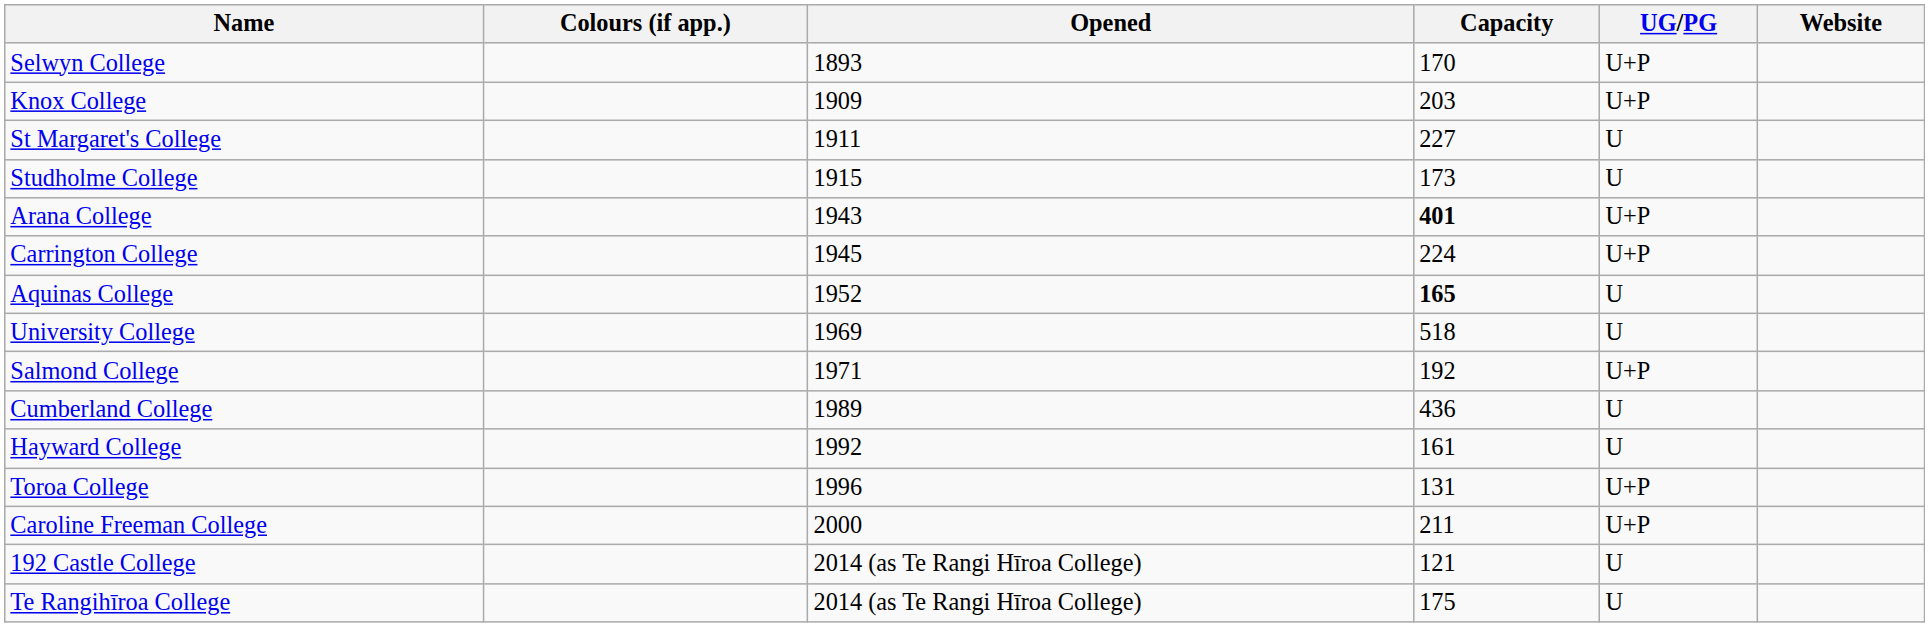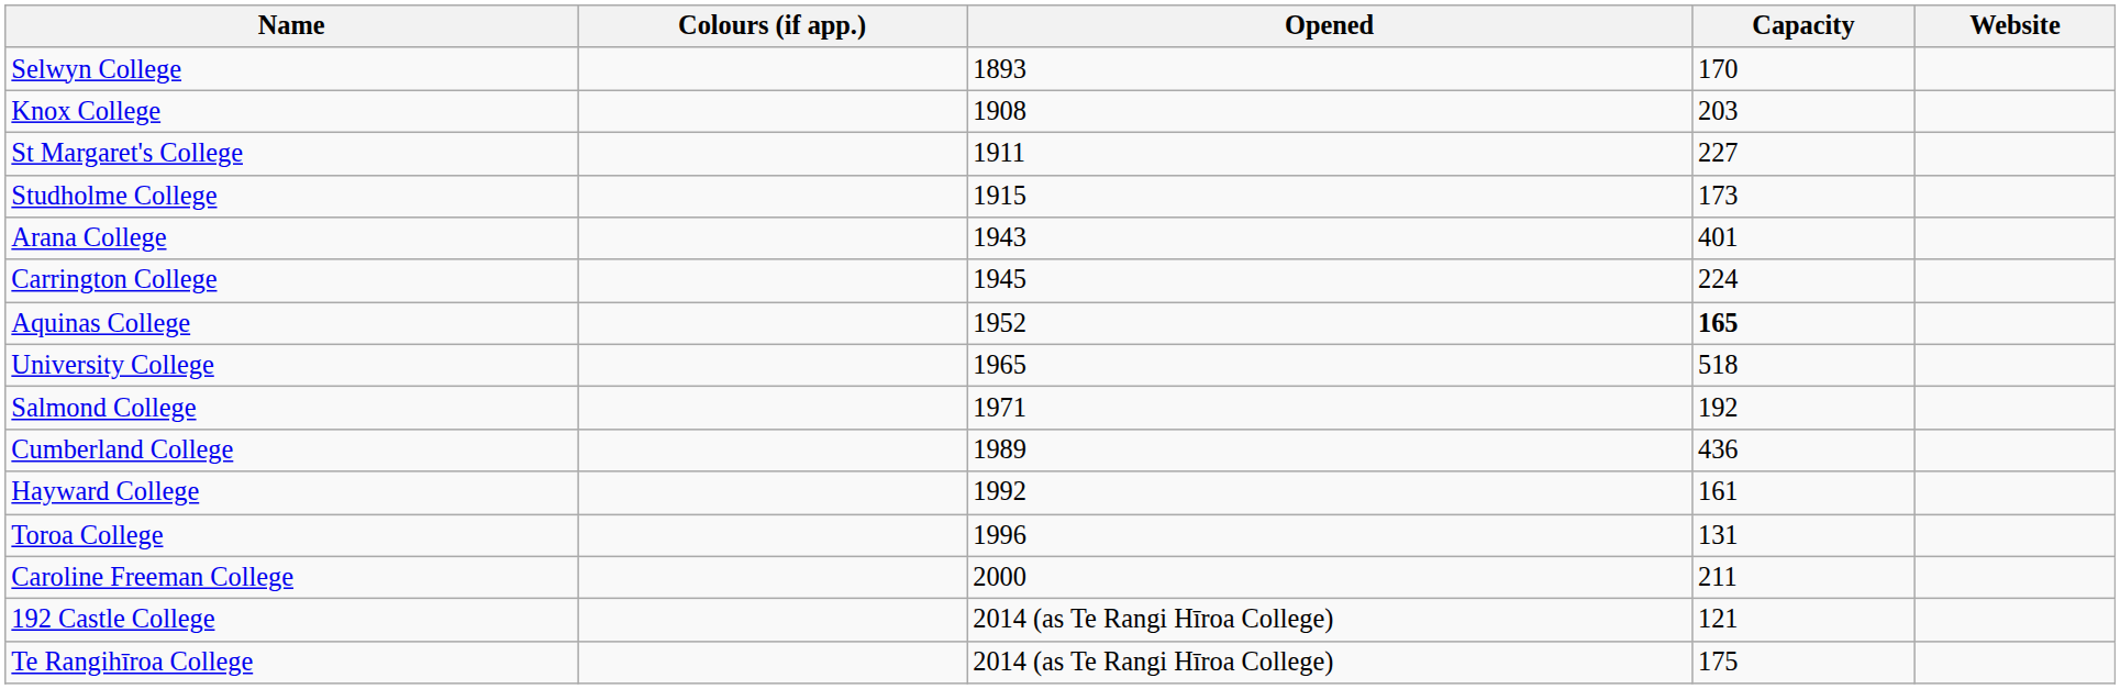- column: UG/PG | U+P | U+P | U | U | U+P | U+P | U | U | U+P | U | U | U+P | U+P | U | U
Knox College | Opened: 1909 -> 1908
Arana College | Capacity: bold -> normal
University College | Opened: 1969 -> 1965
